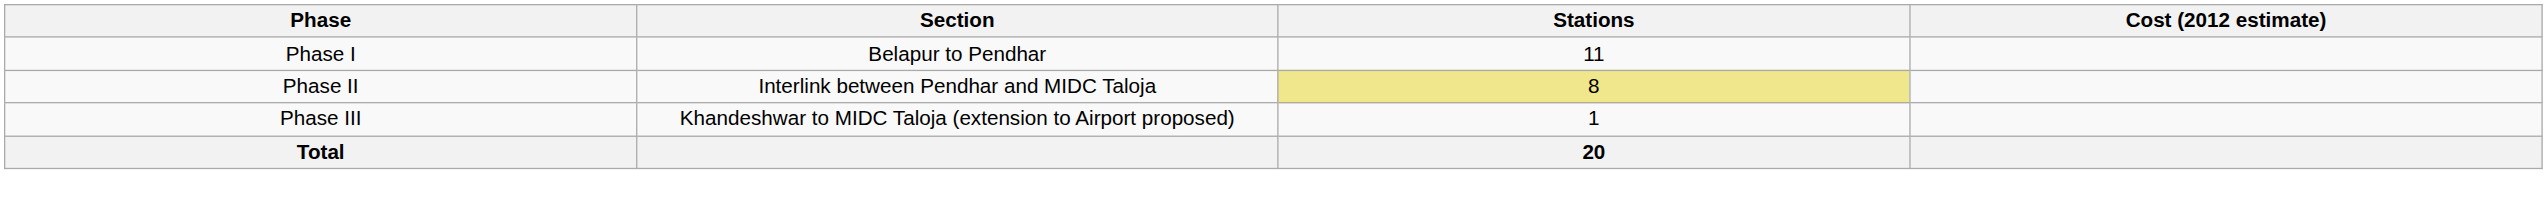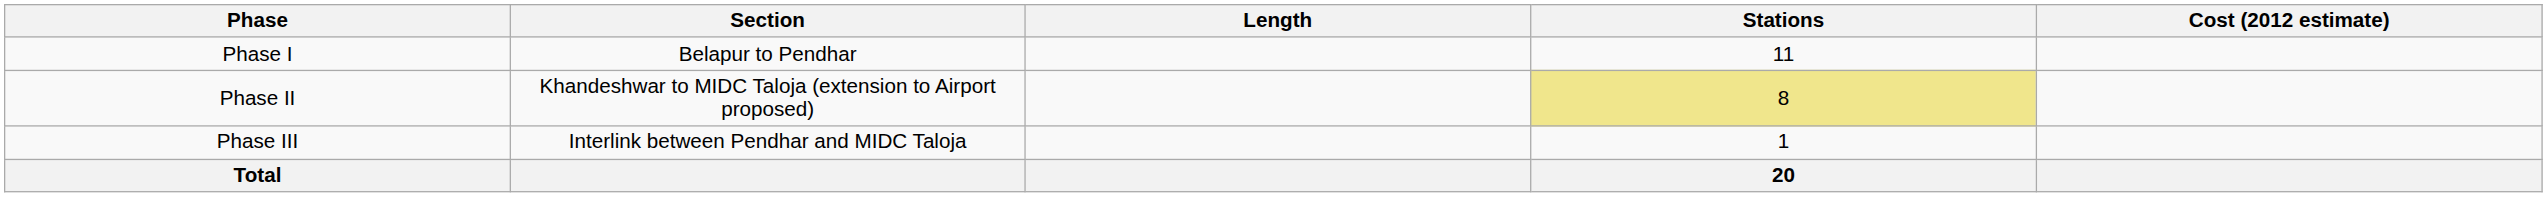+ column: Length
Phase II | Section: Interlink between Pendhar and MIDC Taloja -> Khandeshwar to MIDC Taloja (extension to Airport proposed)
Phase III | Section: Khandeshwar to MIDC Taloja (extension to Airport proposed) -> Interlink between Pendhar and MIDC Taloja
